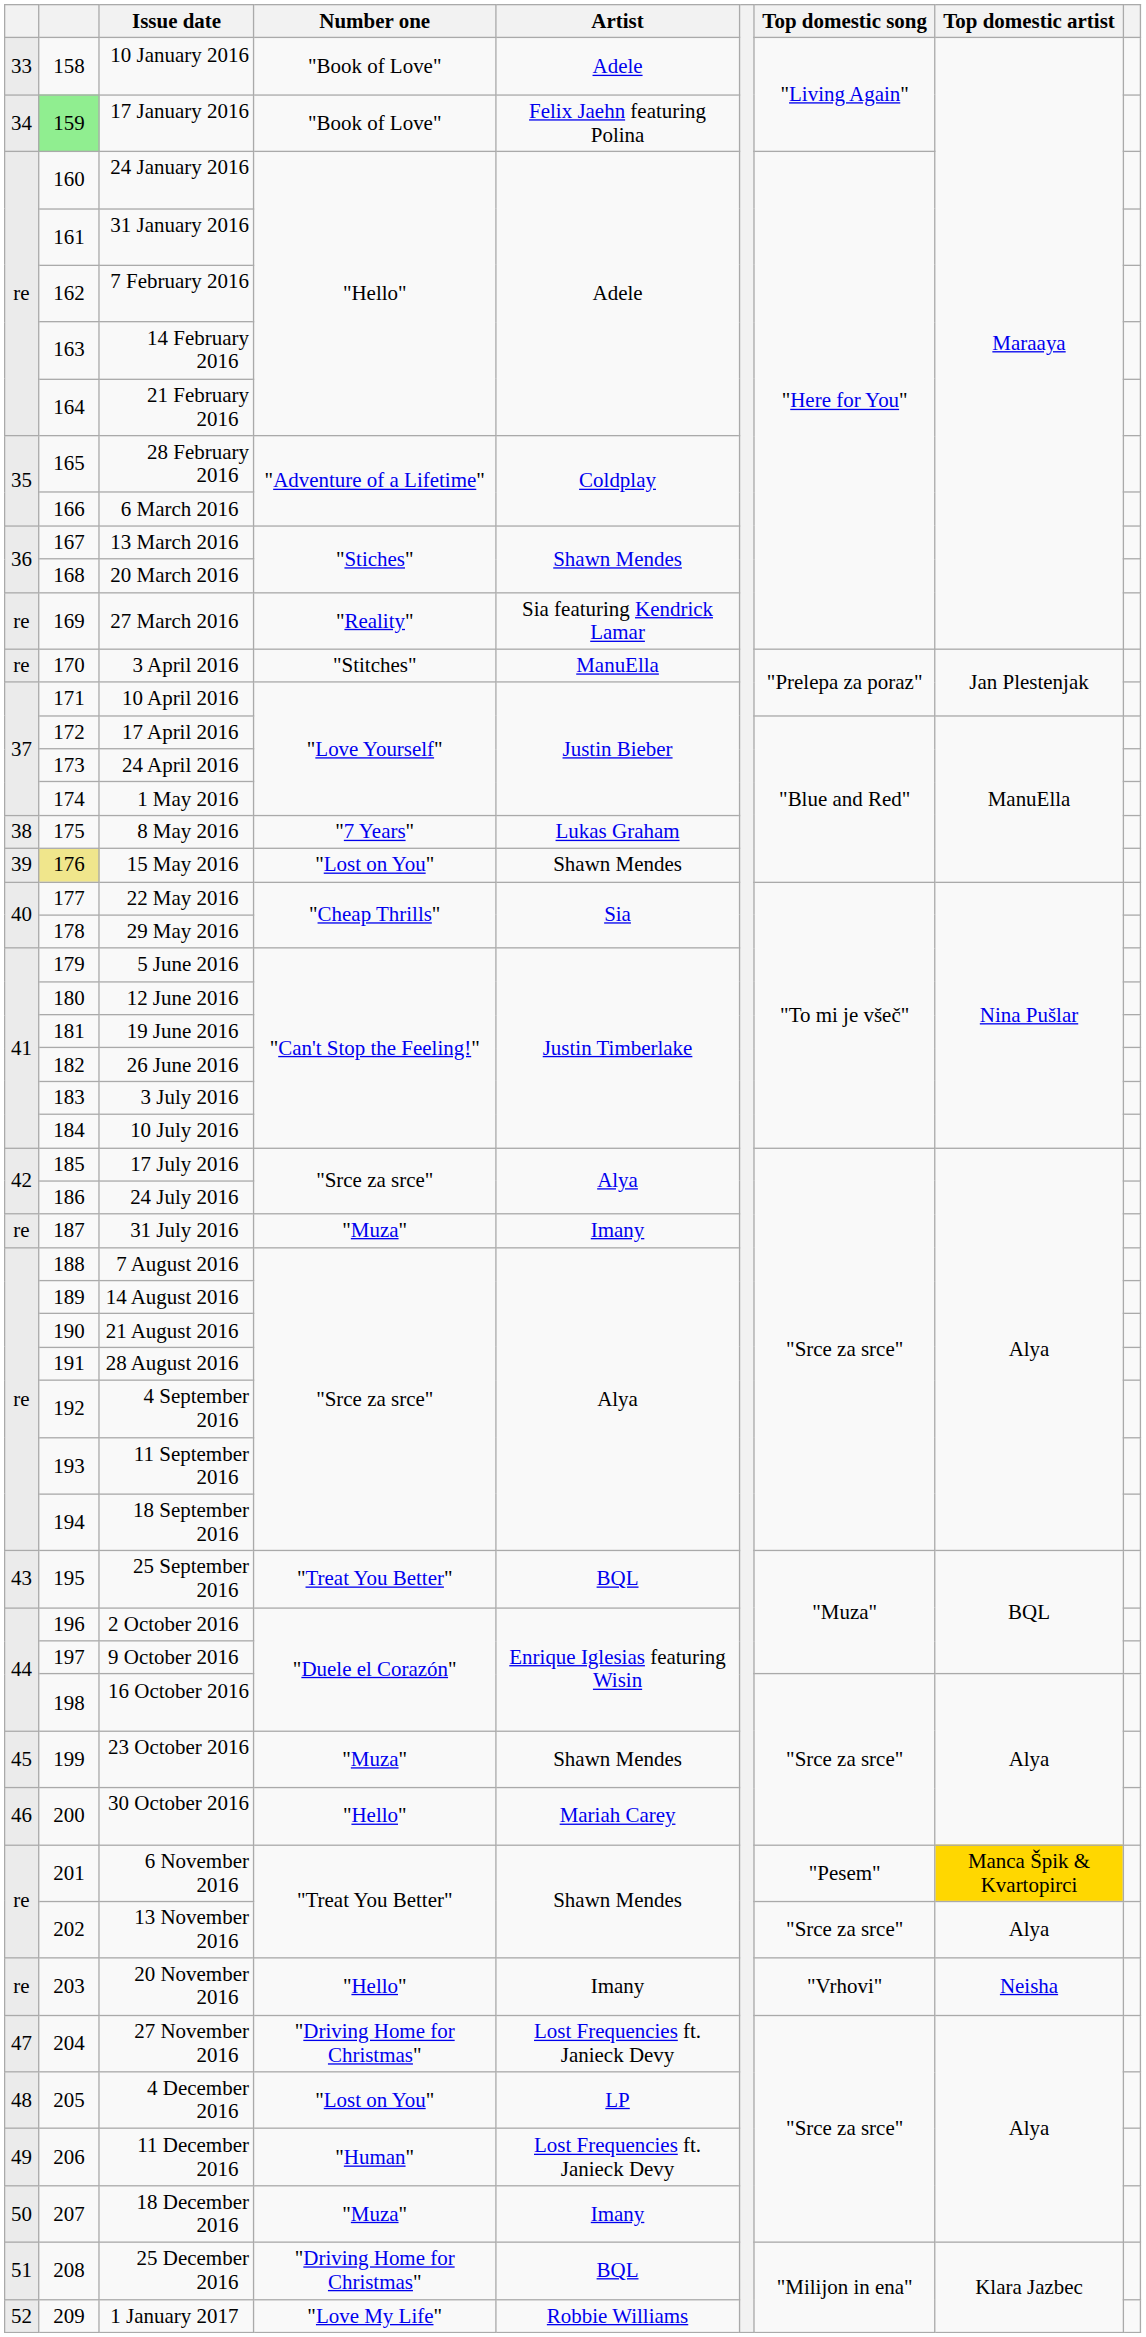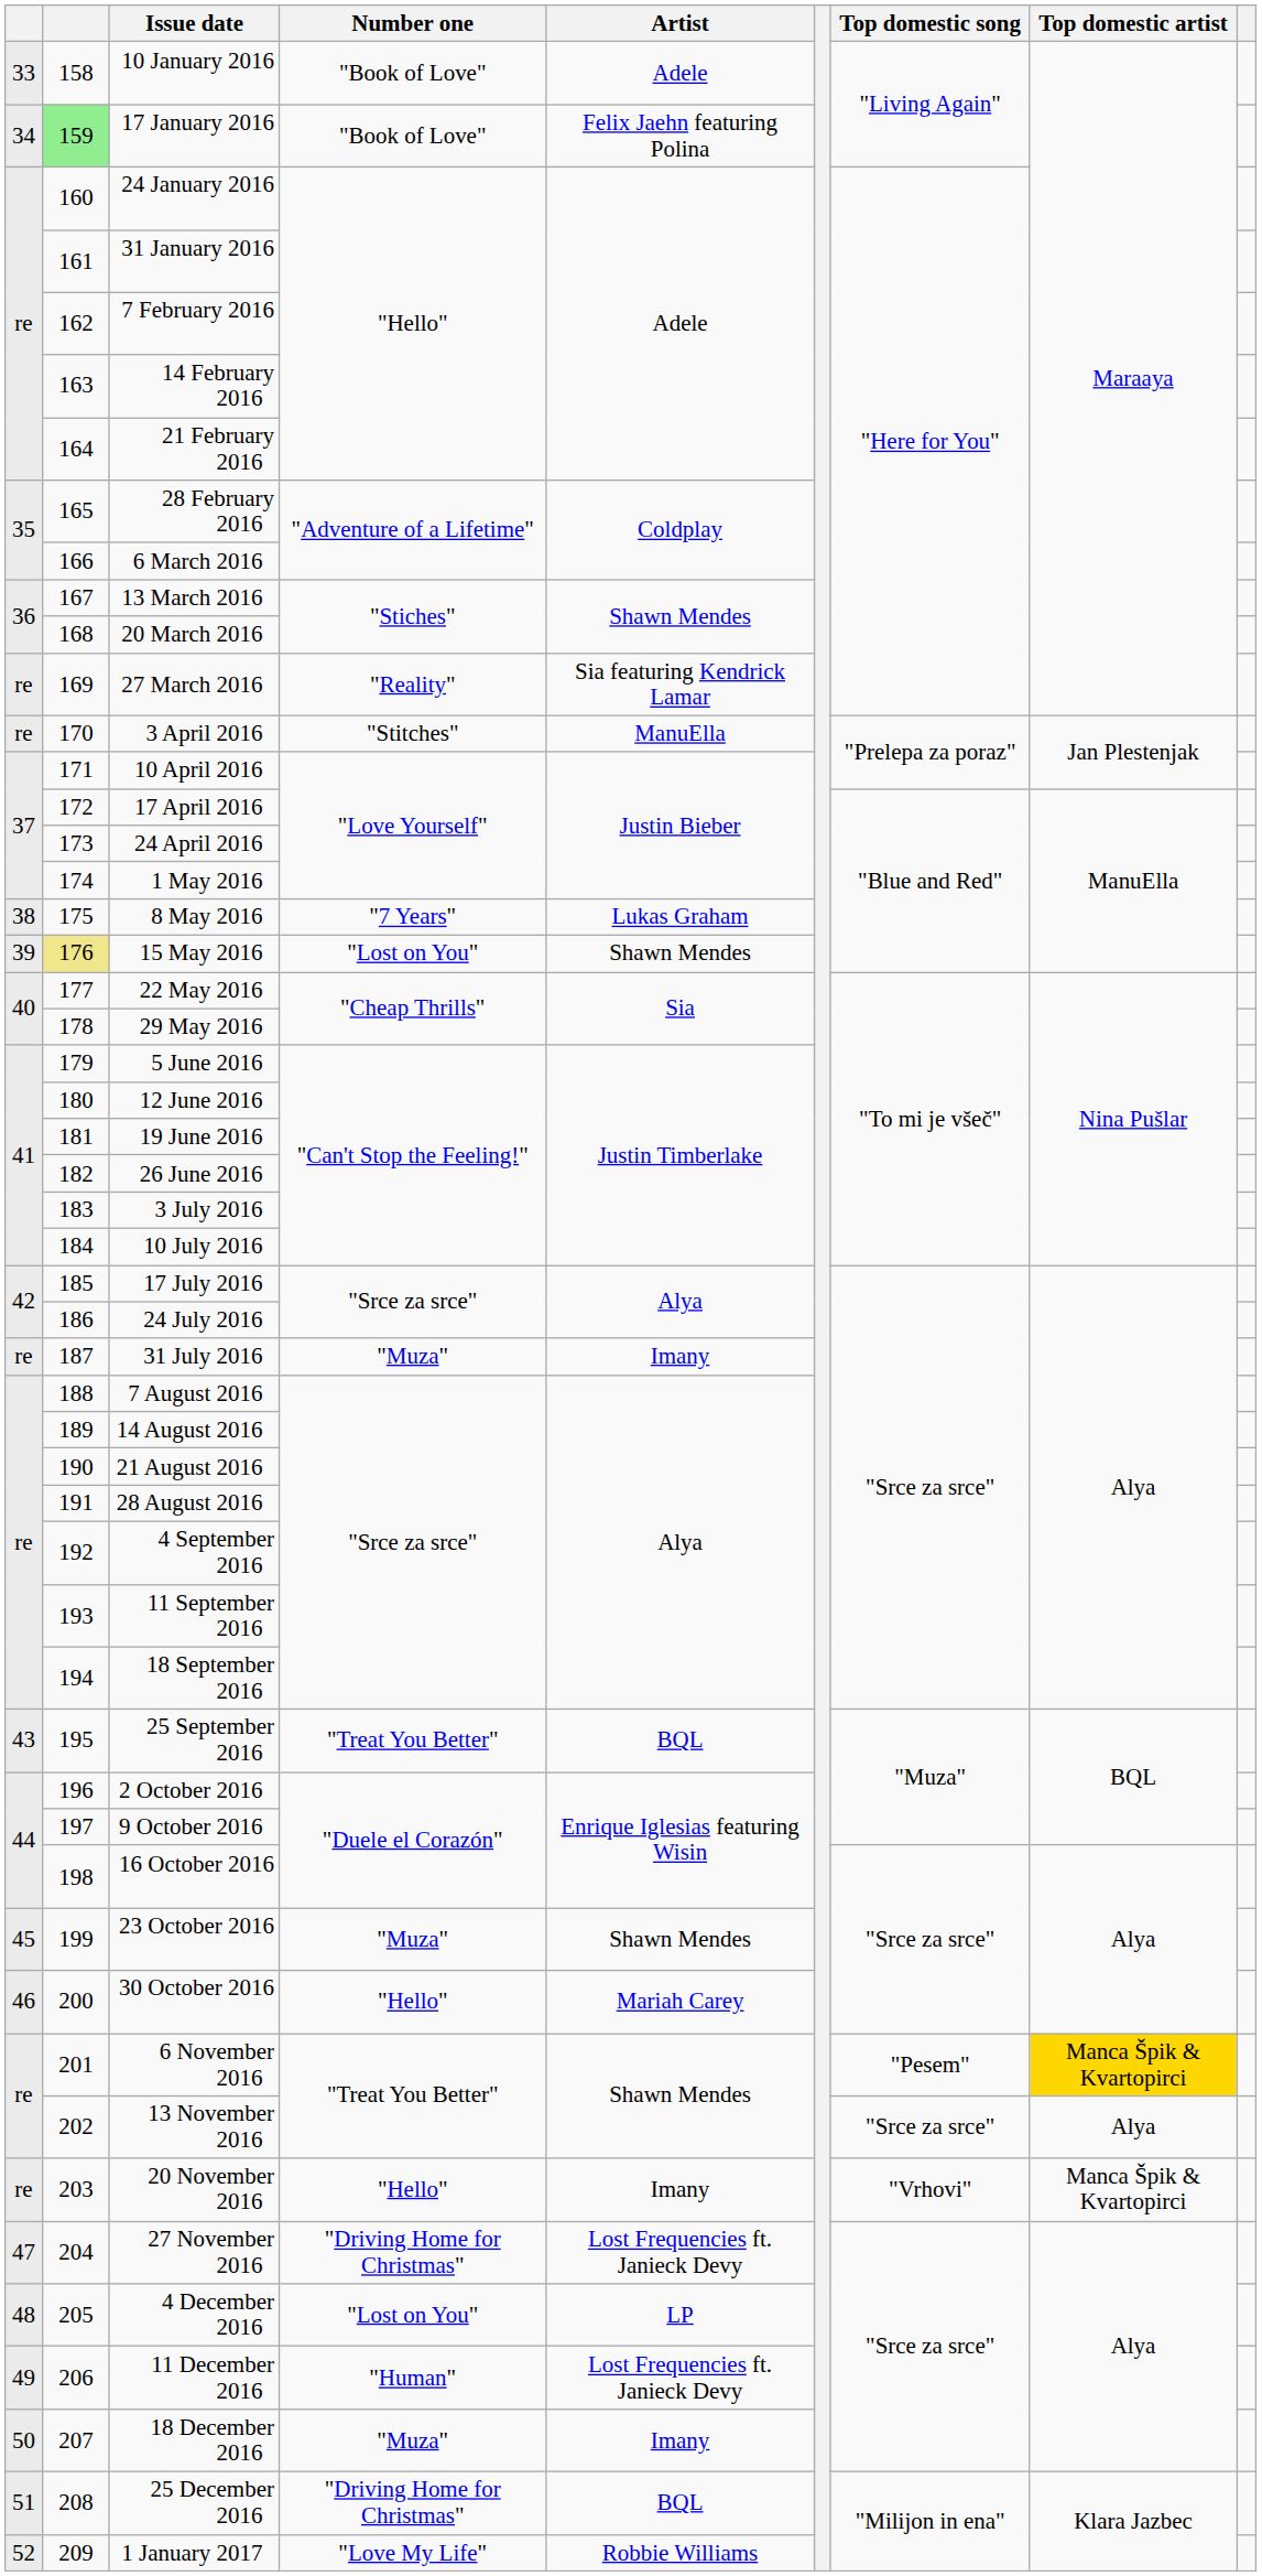20 November 2016 | Top domestic artist: Neisha -> Manca Špik & Kvartopirci
